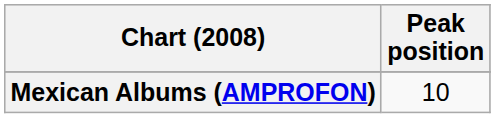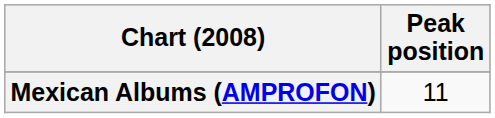Mexican Albums (AMPROFON) | Peak position: 10 -> 11
